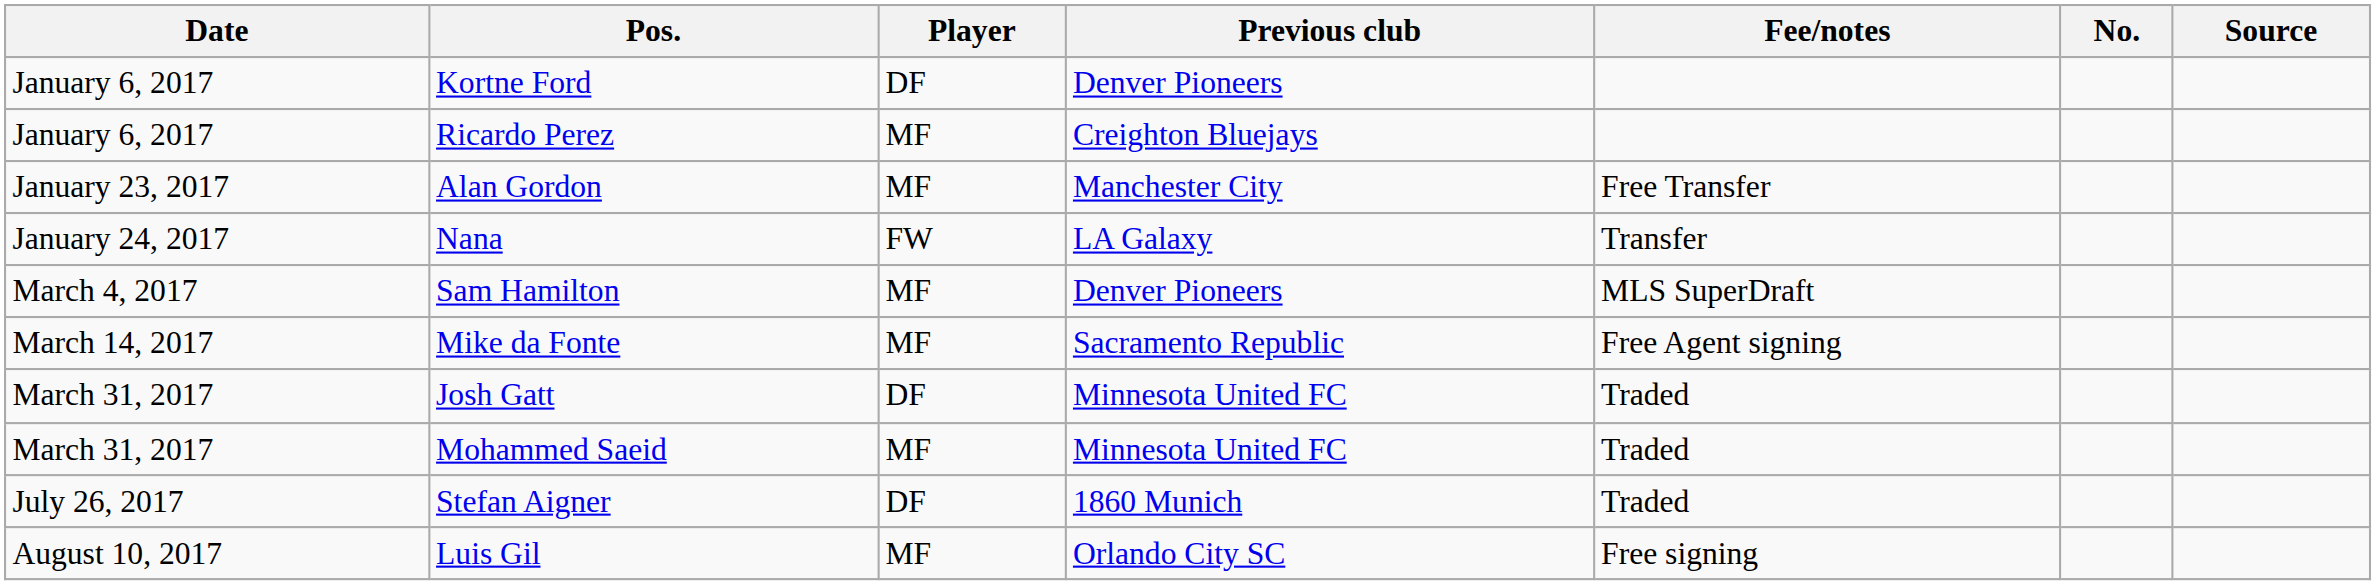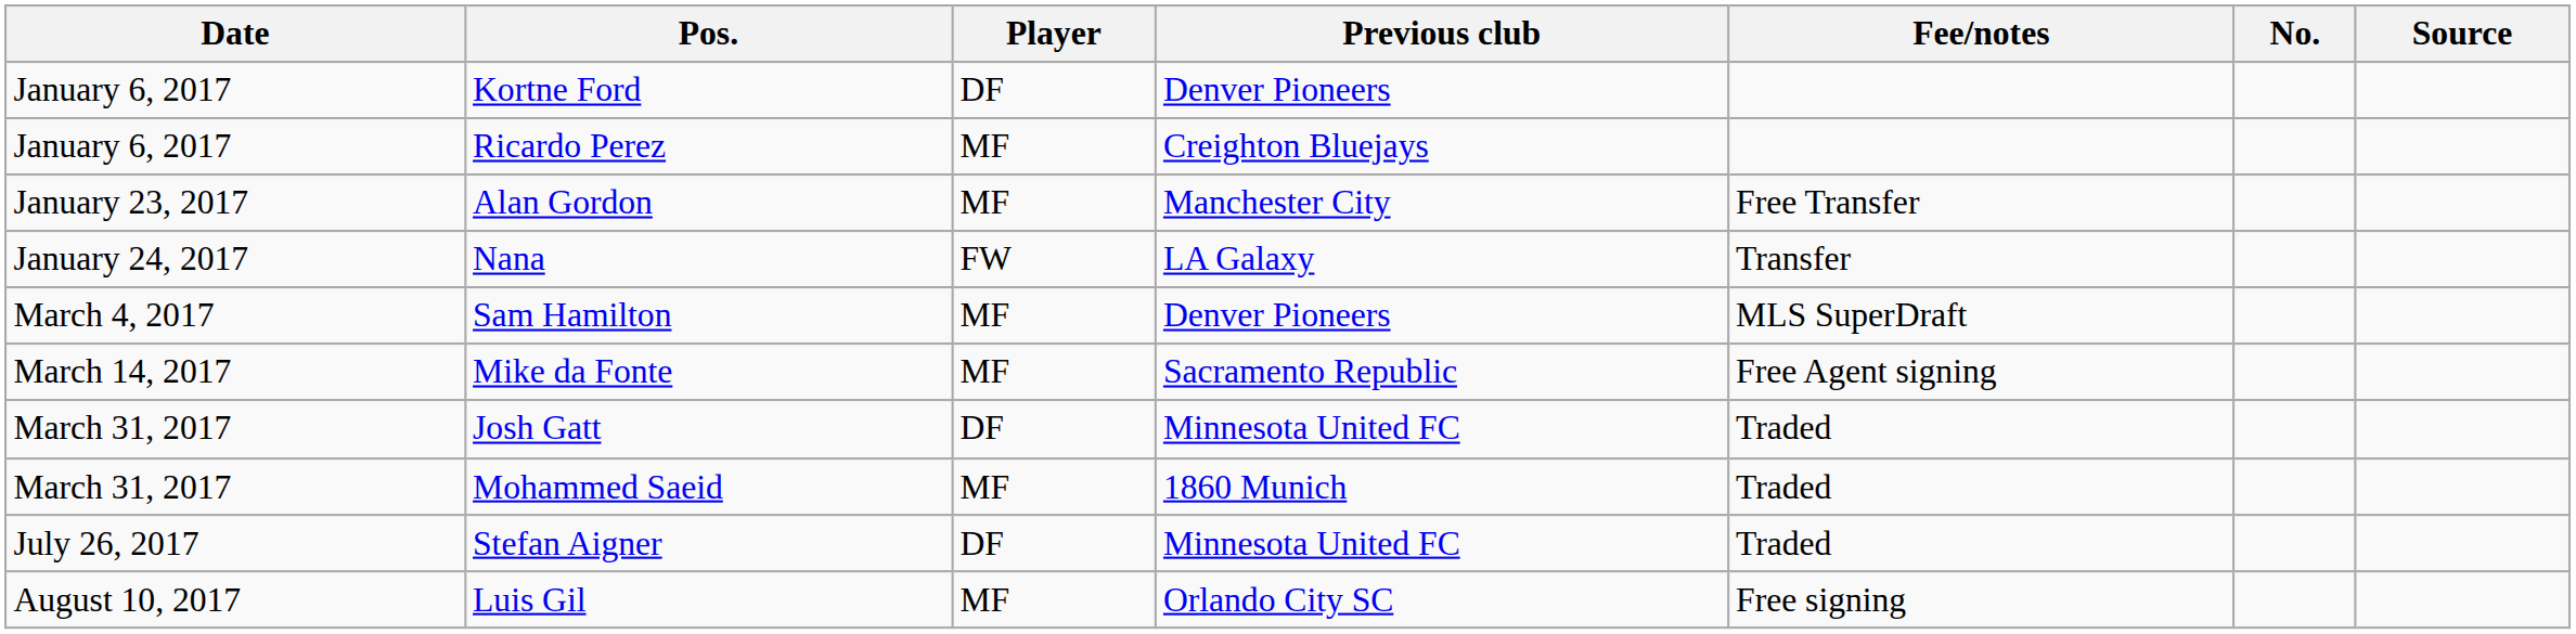Mohammed Saeid | Previous club: Minnesota United FC -> 1860 Munich
Stefan Aigner | Previous club: 1860 Munich -> Minnesota United FC
